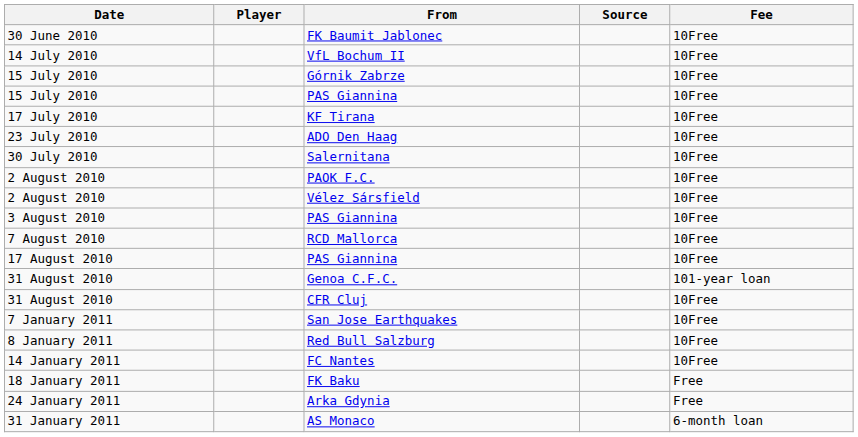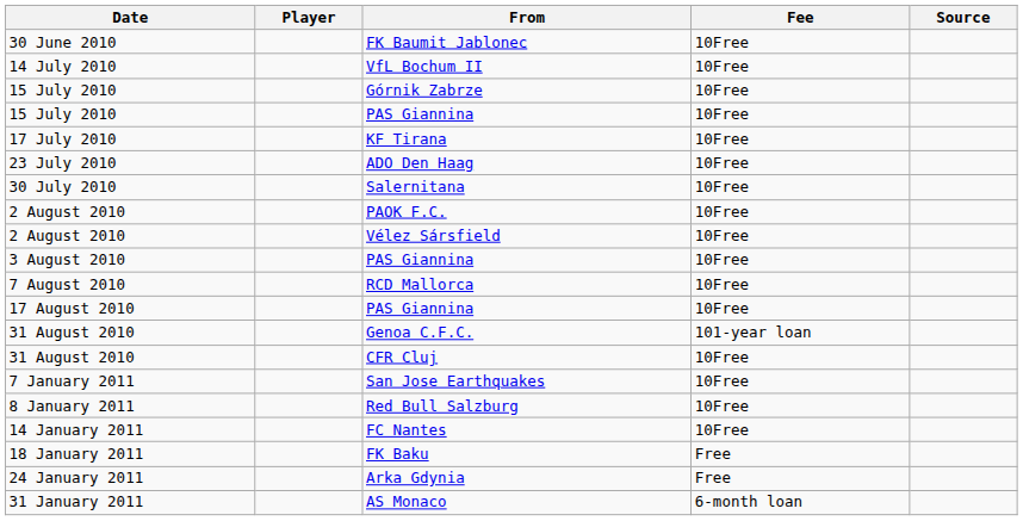columns swapped: Fee <-> Source
